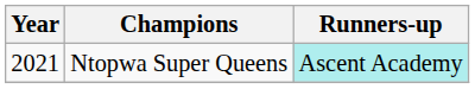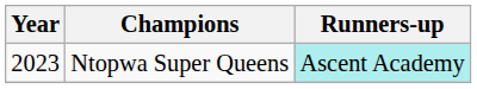Ntopwa Super Queens | Year: 2021 -> 2023
